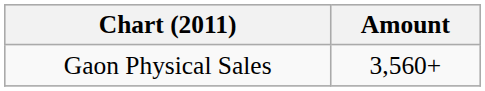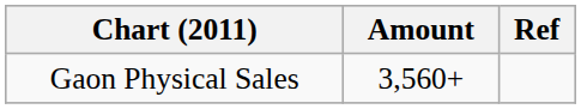+ column: Ref
